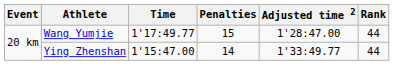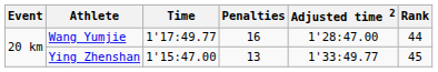Wang Yumjie | Penalties: 15 -> 16
Ying Zhenshan | Penalties: 14 -> 13
Ying Zhenshan | Rank: 44 -> 45
